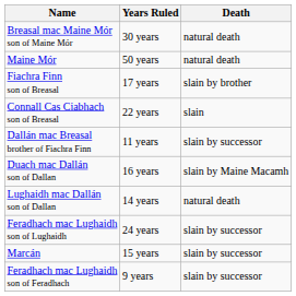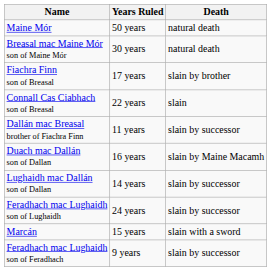rows swapped: Maine Mór <-> Breasal mac Maine Mór son of Maine Mór
Lughaidh mac Dallán son of Dallan | Death: natural death -> slain by successor
Marcán | Death: slain by successor -> slain with a sword
